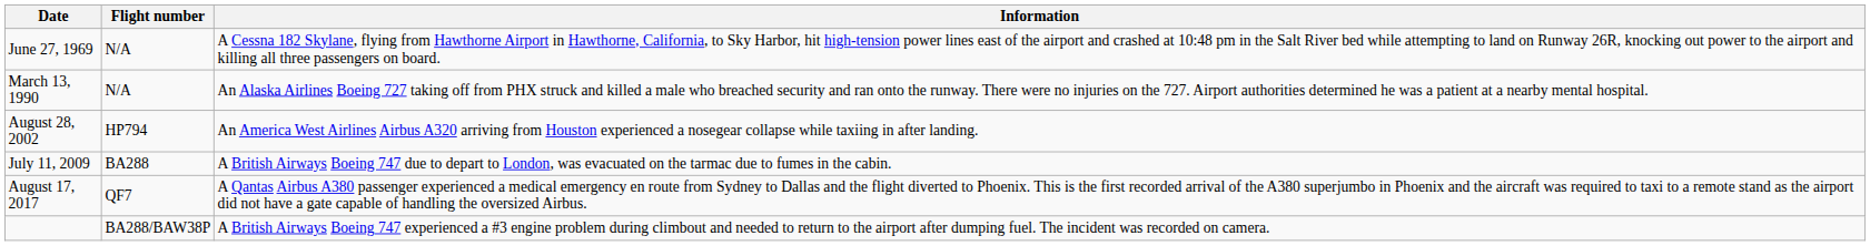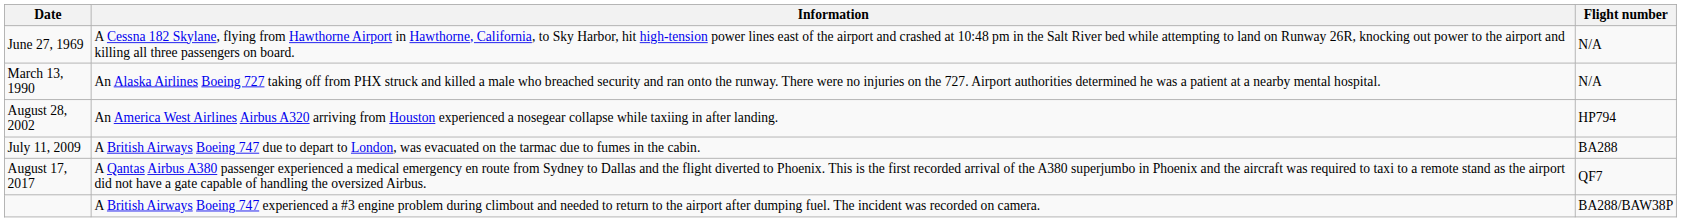columns swapped: Flight number <-> Information
